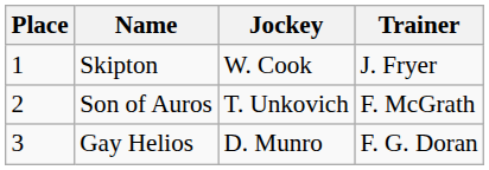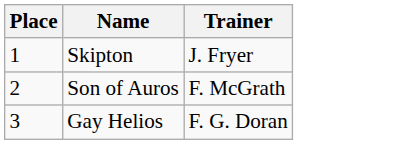- column: Jockey | W. Cook | T. Unkovich | D. Munro
